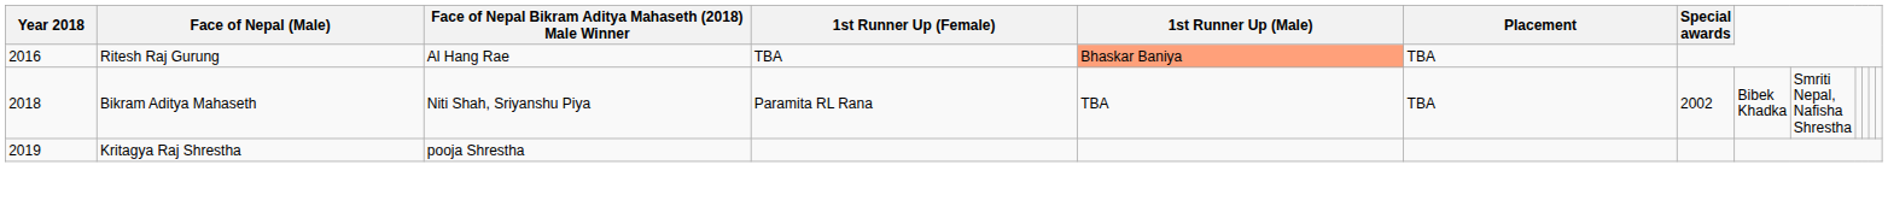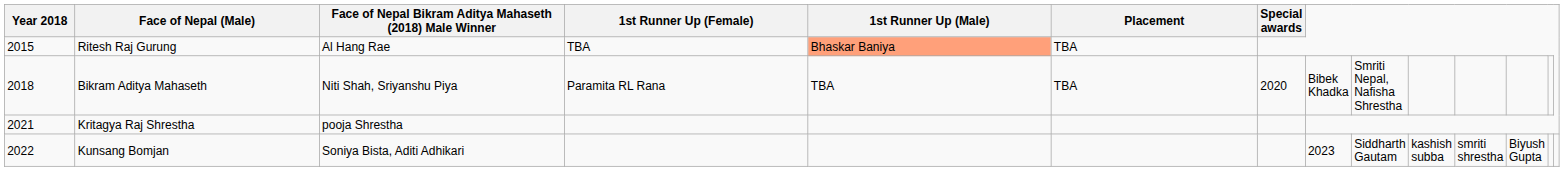Ritesh Raj Gurung | Year 2018: 2016 -> 2015
Bikram Aditya Mahaseth | Special awards: 2002 -> 2020
Kritagya Raj Shrestha | Year 2018: 2019 -> 2021
+ row: 2022 | Kunsang Bomjan | Soniya Bista, Aditi Adhikari | 2023 | Siddharth Gautam | kashish subba | smriti shrestha | Biyush Gupta
